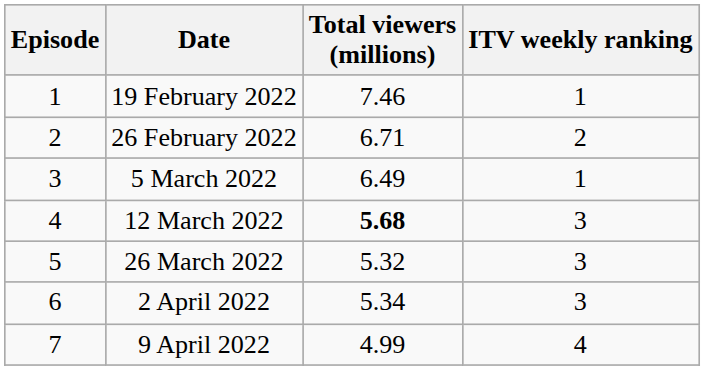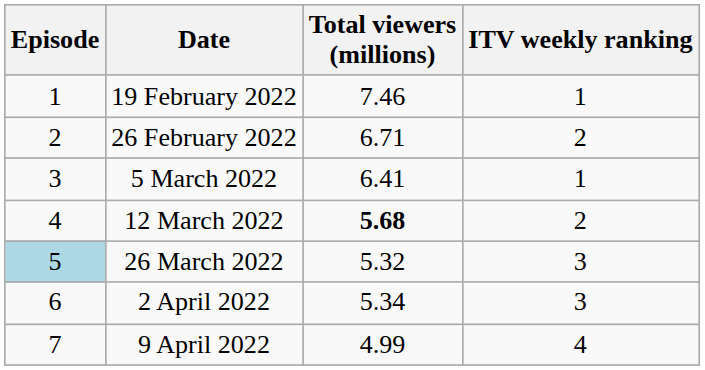5 March 2022 | Total viewers (millions): 6.49 -> 6.41
12 March 2022 | ITV weekly ranking: 3 -> 2
26 March 2022 | Episode: no background -> lightblue background
